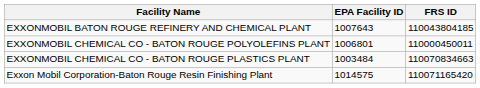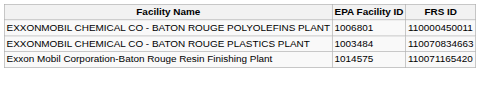- row: EXXONMOBIL BATON ROUGE REFINERY AND CHEMICAL PLANT | 1007643 | 110043804185
